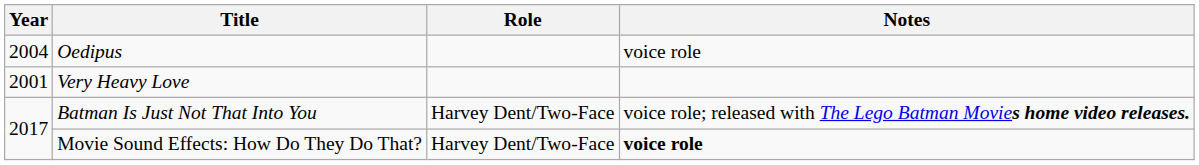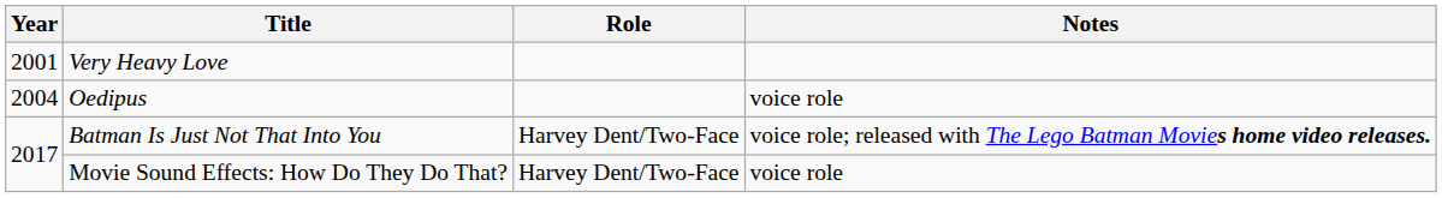rows swapped: Very Heavy Love <-> Oedipus
Movie Sound Effects: How Do They Do That? | Notes: bold -> normal
